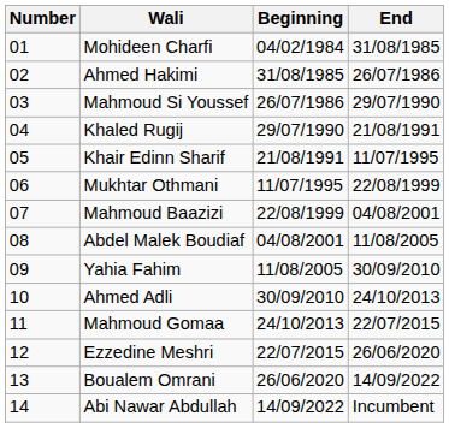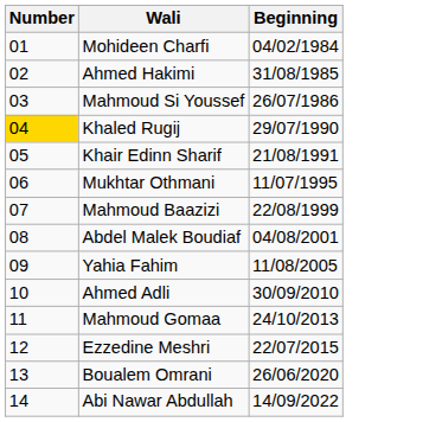- column: End | 31/08/1985 | 26/07/1986 | 29/07/1990 | 21/08/1991 | 11/07/1995 | 22/08/1999 | 04/08/2001 | 11/08/2005 | 30/09/2010 | 24/10/2013 | 22/07/2015 | 26/06/2020 | 14/09/2022 | Incumbent
Khaled Rugij | Number: no background -> gold background
